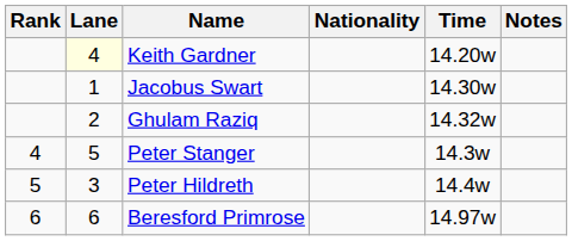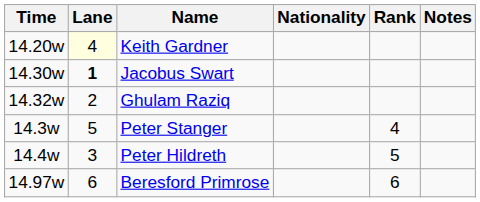columns swapped: Rank <-> Time
Jacobus Swart | Lane: normal -> bold
